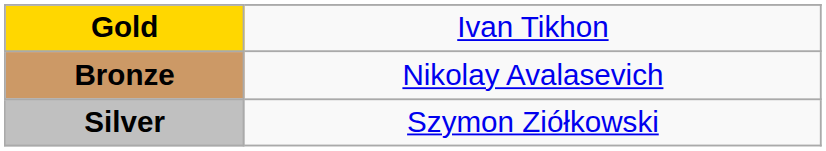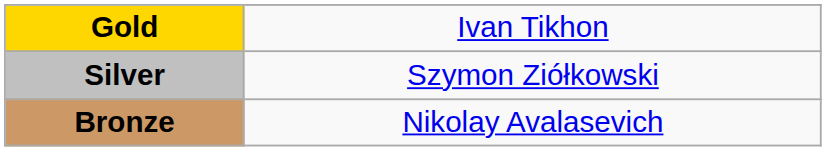rows swapped: Silver <-> Bronze
